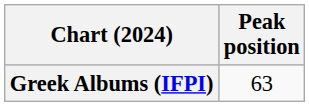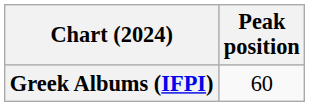Greek Albums (IFPI) | Peak position: 63 -> 60
